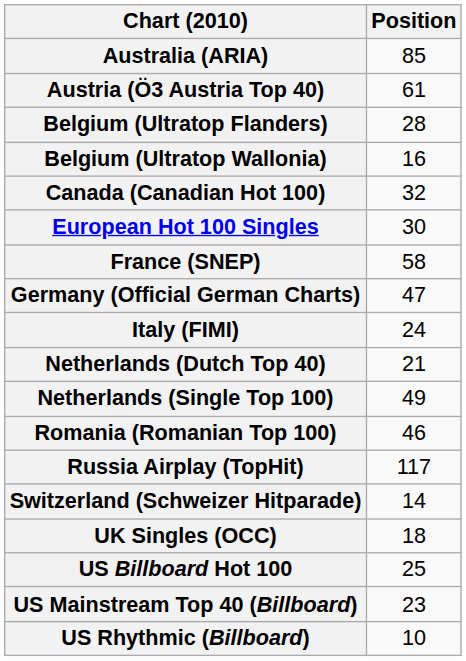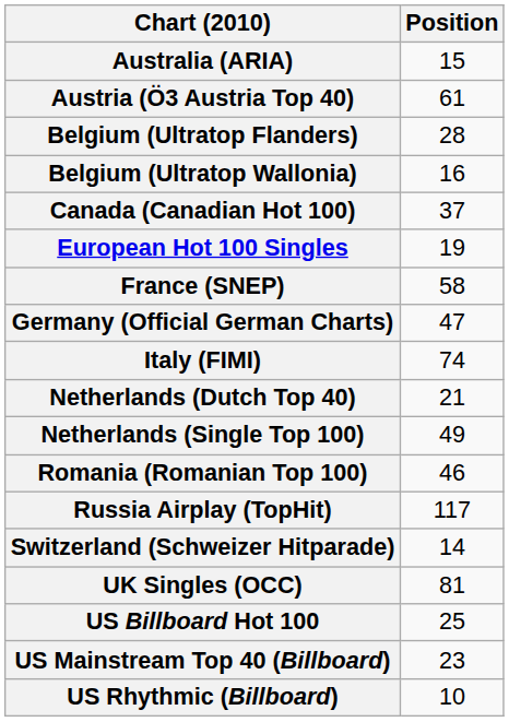Australia (ARIA) | Position: 85 -> 15
Canada (Canadian Hot 100) | Position: 32 -> 37
European Hot 100 Singles | Position: 30 -> 19
Italy (FIMI) | Position: 24 -> 74
UK Singles (OCC) | Position: 18 -> 81
